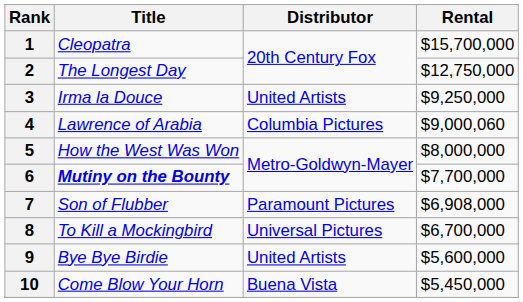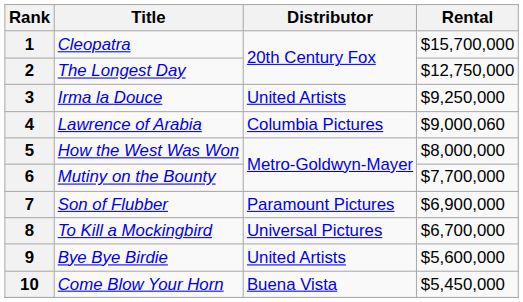6 | Title: bold -> normal
7 | Rental: $6,908,000 -> $6,900,000
